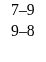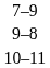+ row: 10–11
